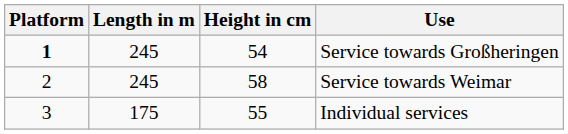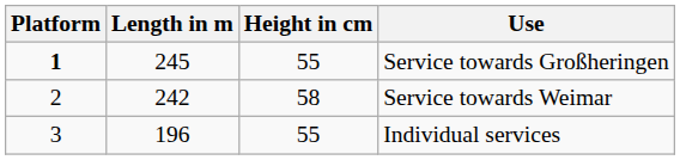Service towards Großheringen | Height in cm: 54 -> 55
Service towards Weimar | Length in m: 245 -> 242
Individual services | Length in m: 175 -> 196
